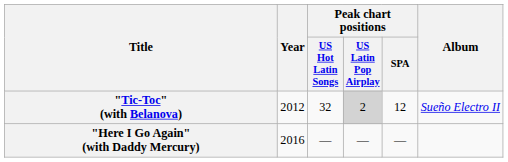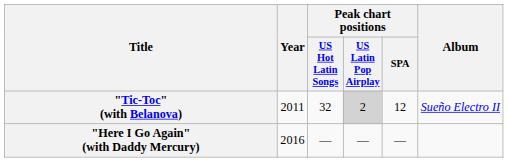"Tic-Toc" (with Belanova) | Year: 2012 -> 2011
